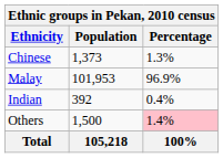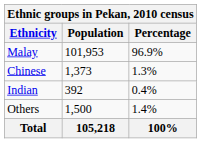rows swapped: Malay <-> Chinese
Others | Percentage: pink background -> no background
